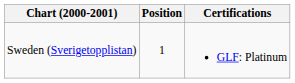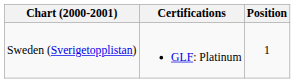columns swapped: Position <-> Certifications
